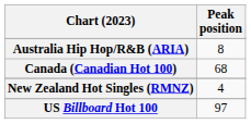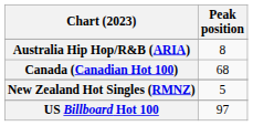New Zealand Hot Singles (RMNZ) | Peak position: 4 -> 5
